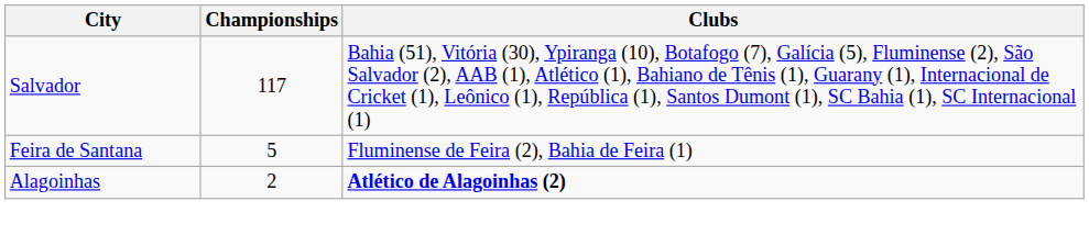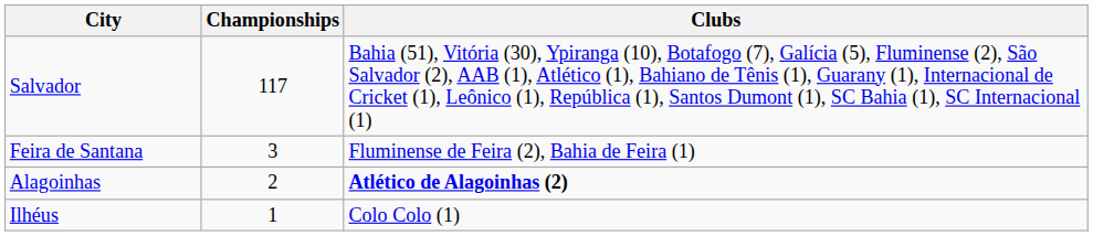Feira de Santana | Championships: 5 -> 3
+ row: Ilhéus | 1 | Colo Colo (1)
